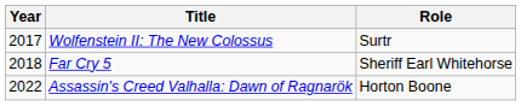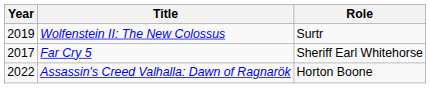Wolfenstein II: The New Colossus | Year: 2017 -> 2019
Far Cry 5 | Year: 2018 -> 2017
